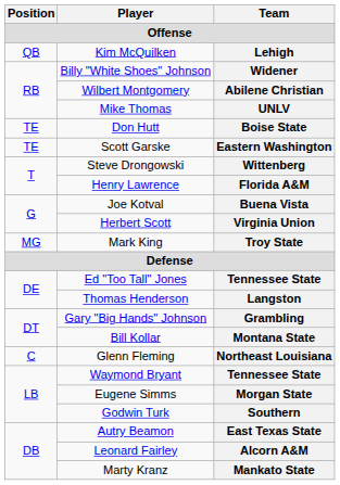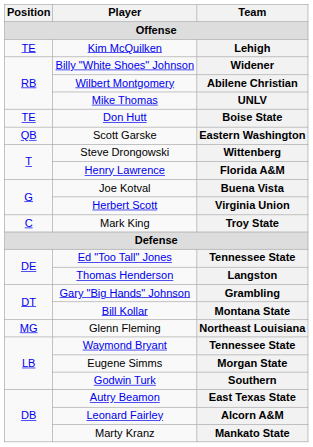Lehigh | Position: QB -> TE
Eastern Washington | Position: TE -> QB
Troy State | Position: MG -> C
Northeast Louisiana | Position: C -> MG
